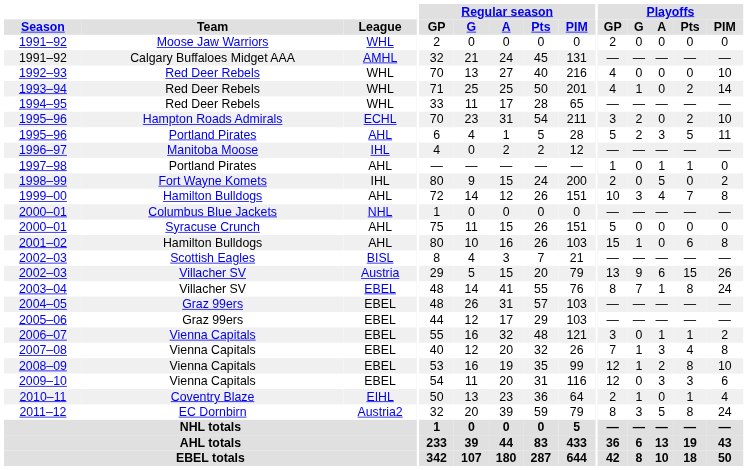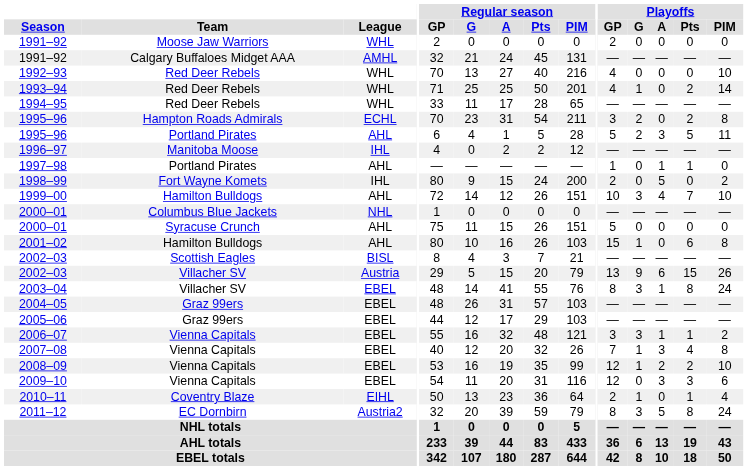1995–96 / Hampton Roads Admirals | Playoffs / PIM: 10 -> 8
1999–00 | Playoffs / PIM: 8 -> 10
2003–04 | Playoffs / G: 7 -> 3
2006–07 | Playoffs / G: 0 -> 3
2008–09 | Playoffs / Pts: 8 -> 2
